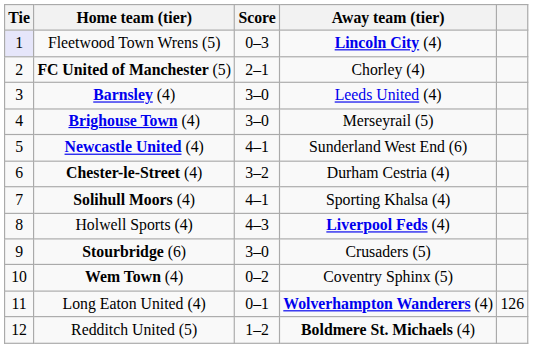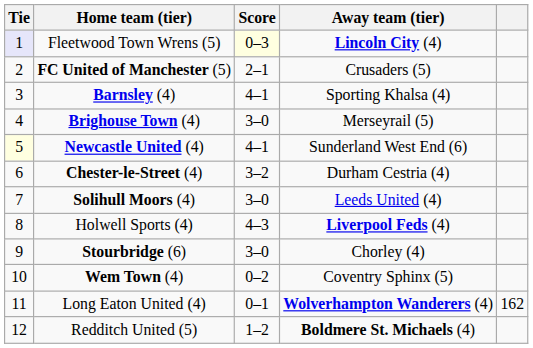Fleetwood Town Wrens (5) | Score: no background -> lightyellow background
FC United of Manchester (5) | Away team (tier): Chorley (4) -> Crusaders (5)
Barnsley (4) | Score: 3–0 -> 4–1
Barnsley (4) | Away team (tier): Leeds United (4) -> Sporting Khalsa (4)
Newcastle United (4) | Tie: no background -> lightyellow background
Solihull Moors (4) | Score: 4–1 -> 3–0
Solihull Moors (4) | Away team (tier): Sporting Khalsa (4) -> Leeds United (4)
Stourbridge (6) | Away team (tier): Crusaders (5) -> Chorley (4)
Long Eaton United (4) | column 5: 126 -> 162
